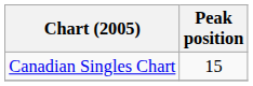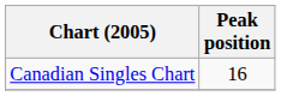Canadian Singles Chart | Peak position: 15 -> 16
